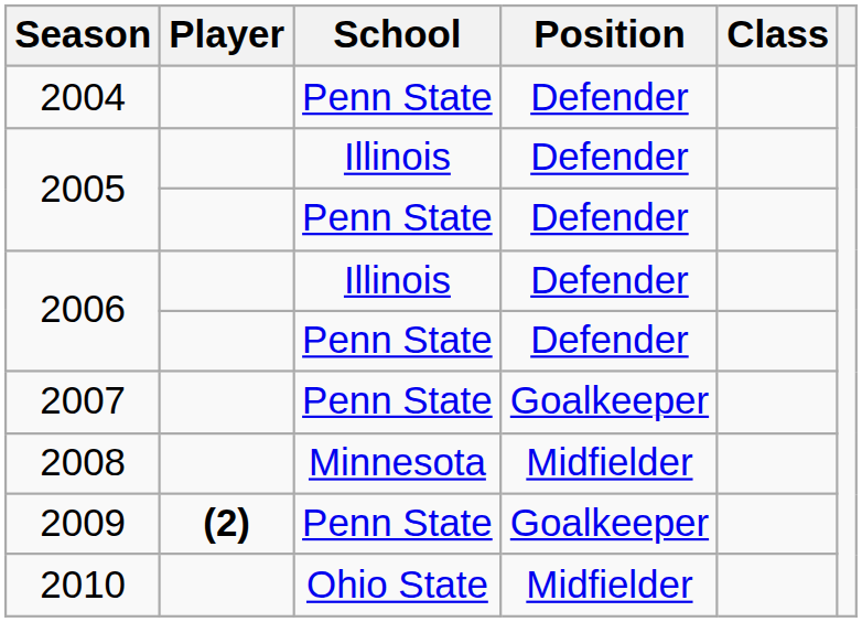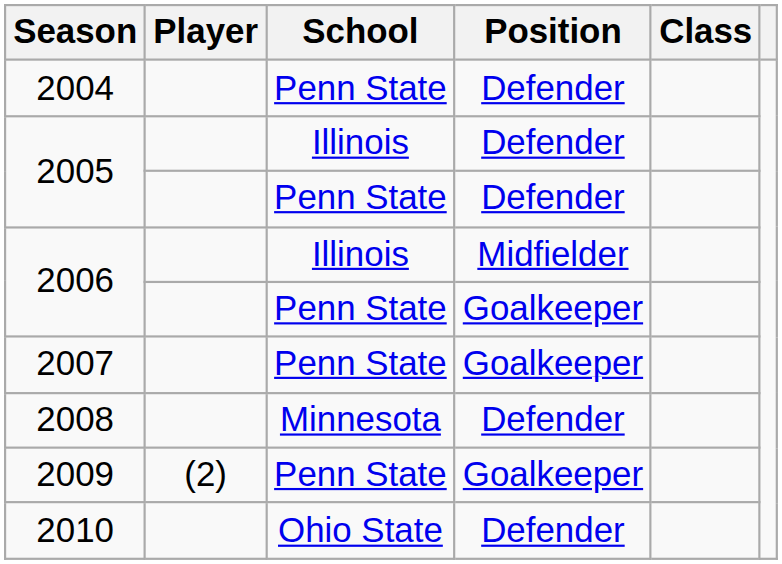2006 / Illinois | Position: Defender -> Midfielder
2006 / Penn State | Position: Defender -> Goalkeeper
2008 | Position: Midfielder -> Defender
2009 | Player: bold -> normal
2010 | Position: Midfielder -> Defender
